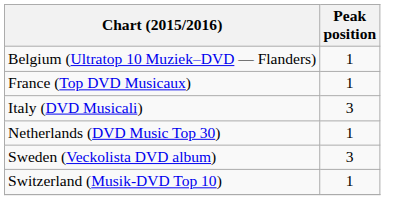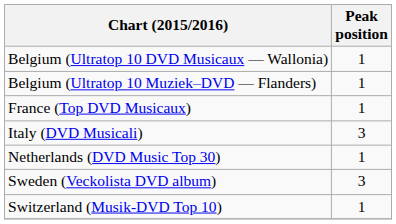+ row: Belgium (Ultratop 10 DVD Musicaux — Wallonia) | 1
